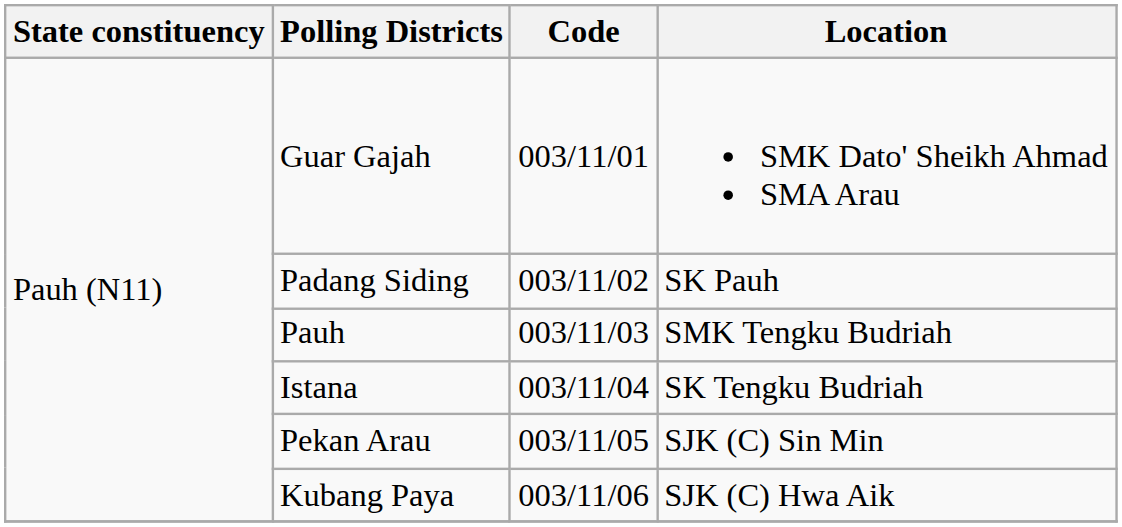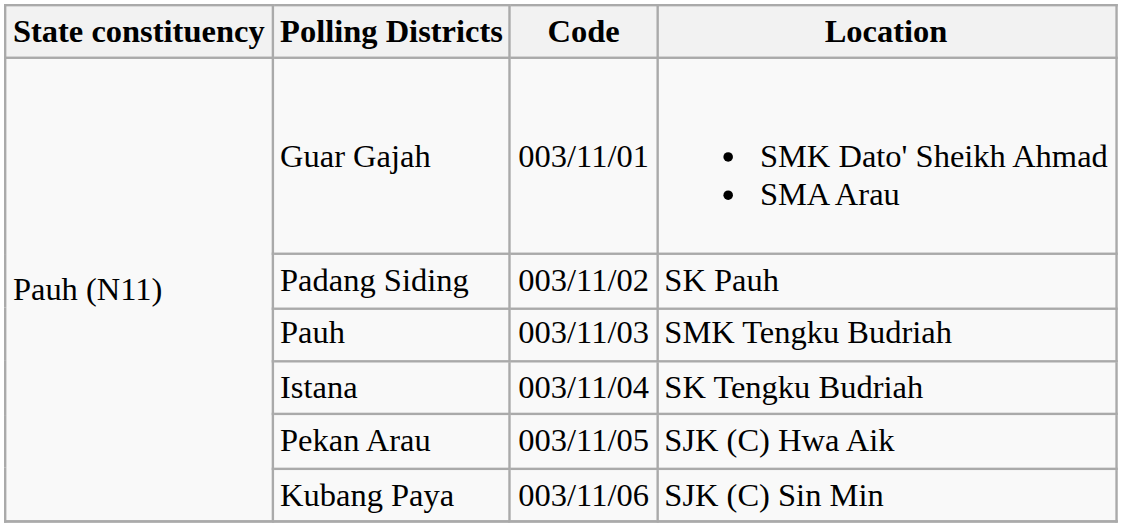Pekan Arau | Location: SJK (C) Sin Min -> SJK (C) Hwa Aik
Kubang Paya | Location: SJK (C) Hwa Aik -> SJK (C) Sin Min
